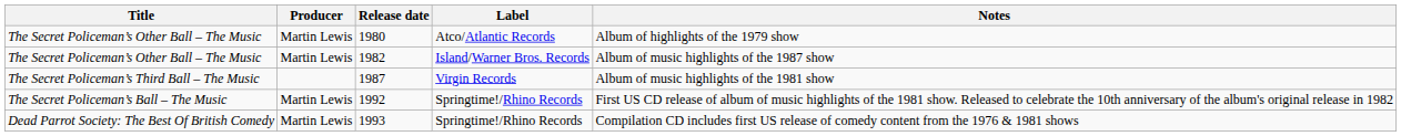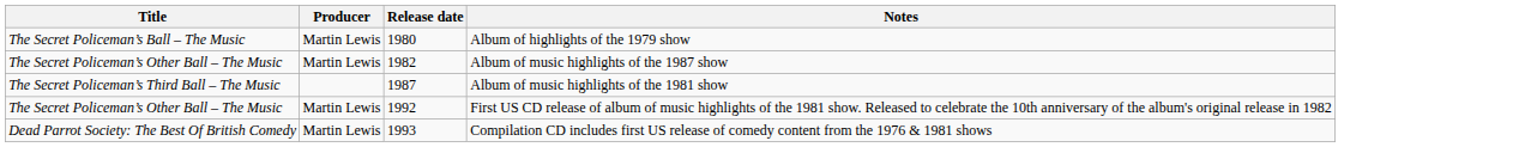- column: Label | Atco/Atlantic Records | Island/Warner Bros. Records | Virgin Records | Springtime!/Rhino Records | Springtime!/Rhino Records
1980 | Title: The Secret Policeman’s Other Ball – The Music -> The Secret Policeman’s Ball – The Music
1992 | Title: The Secret Policeman’s Ball – The Music -> The Secret Policeman’s Other Ball – The Music
